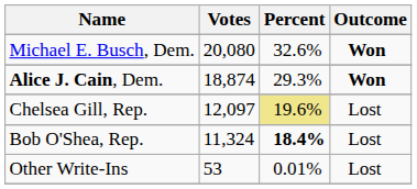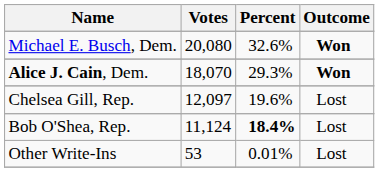Alice J. Cain, Dem. | Votes: 18,874 -> 18,070
Chelsea Gill, Rep. | Percent: khaki background -> no background
Bob O'Shea, Rep. | Votes: 11,324 -> 11,124
